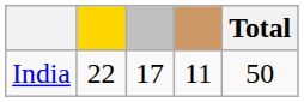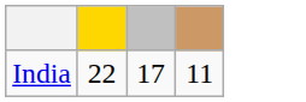- column: Total | 50
